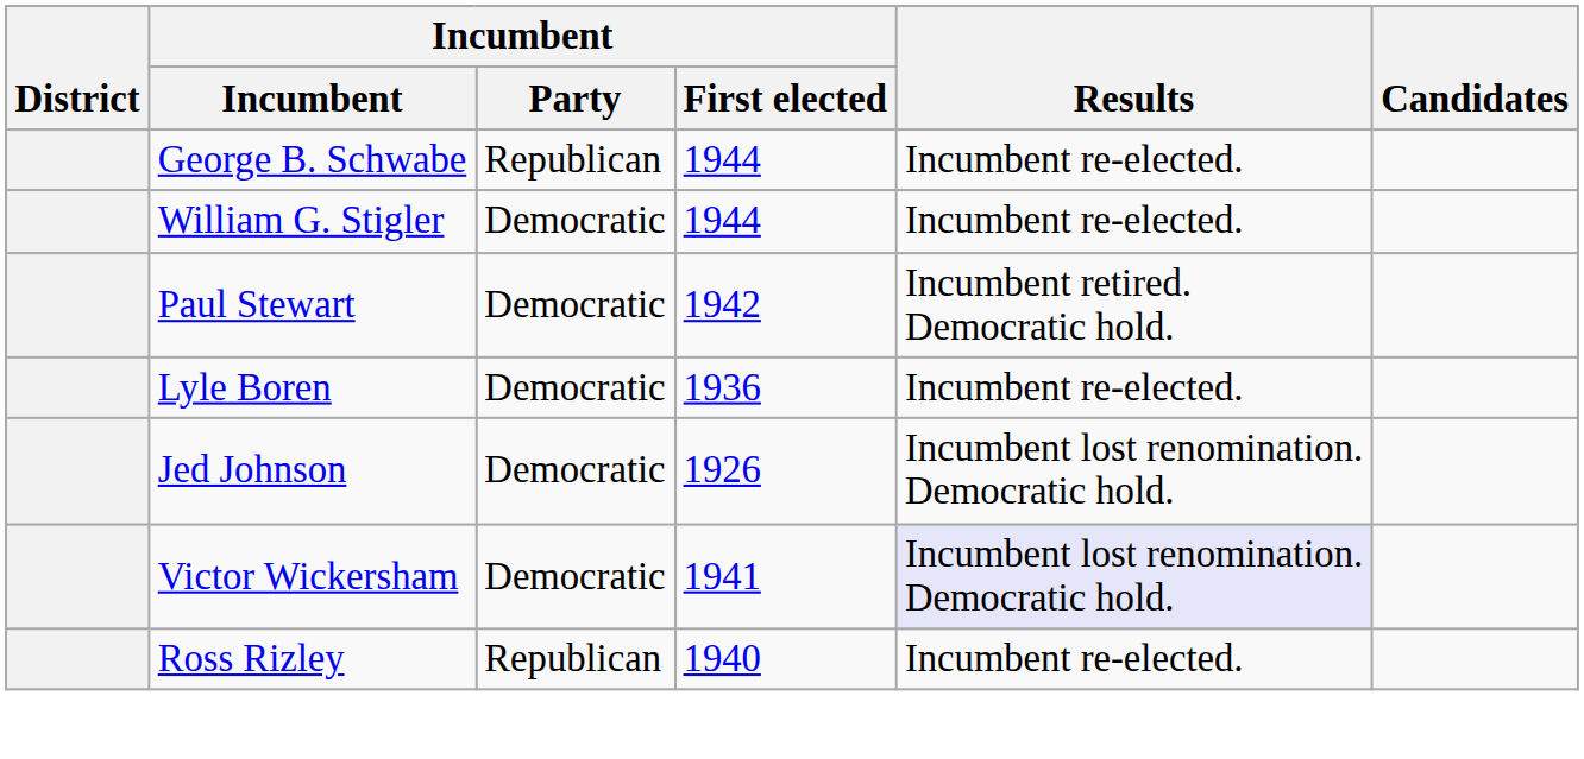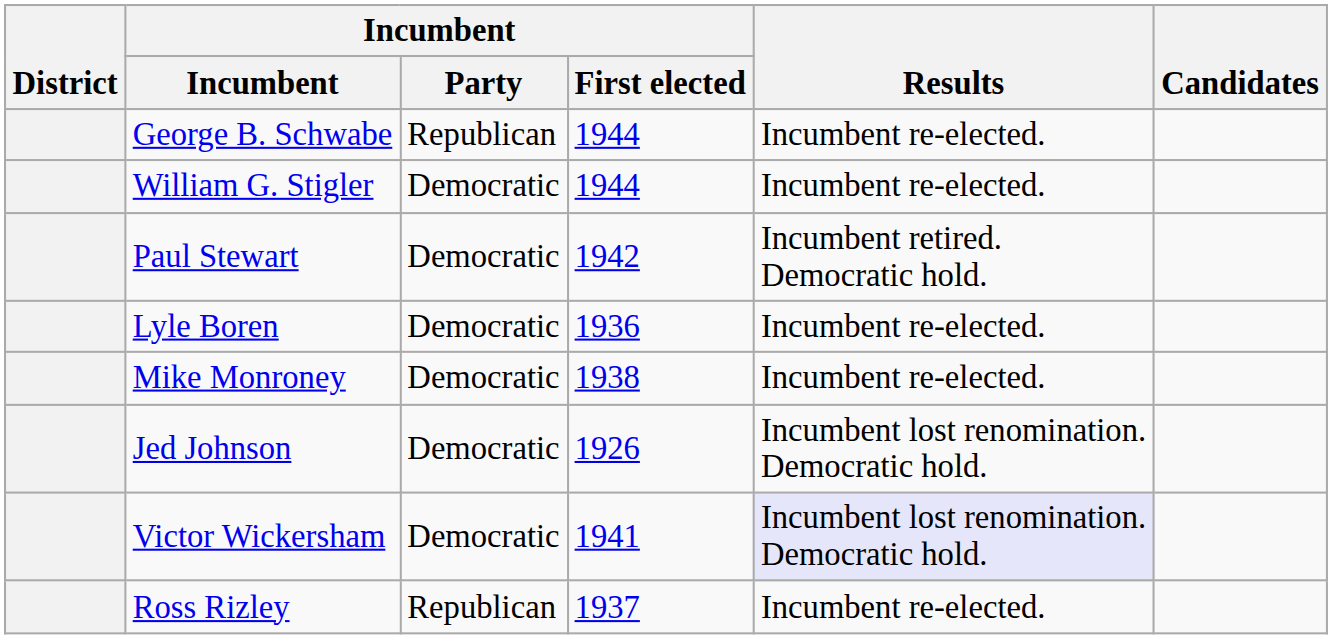+ row: Mike Monroney | Democratic | 1938 | Incumbent re-elected.
Ross Rizley | Incumbent / First elected: 1940 -> 1937
